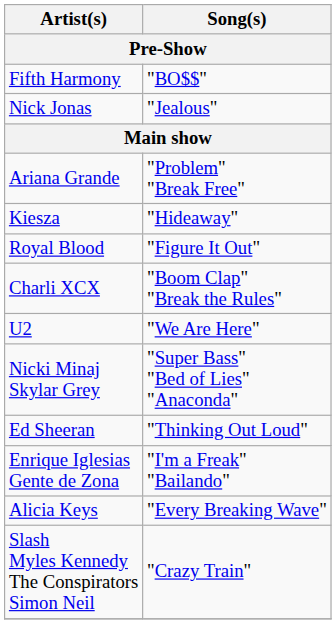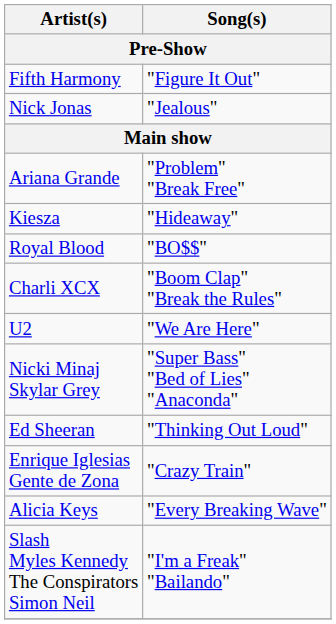Fifth Harmony | Song(s): "BO$$" -> "Figure It Out"
Royal Blood | Song(s): "Figure It Out" -> "BO$$"
Enrique Iglesias Gente de Zona | Song(s): "I'm a Freak" "Bailando" -> "Crazy Train"
Slash Myles Kennedy The Conspirators Simon Neil | Song(s): "Crazy Train" -> "I'm a Freak" "Bailando"
